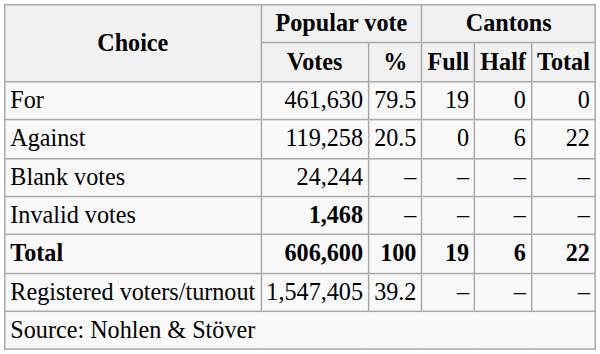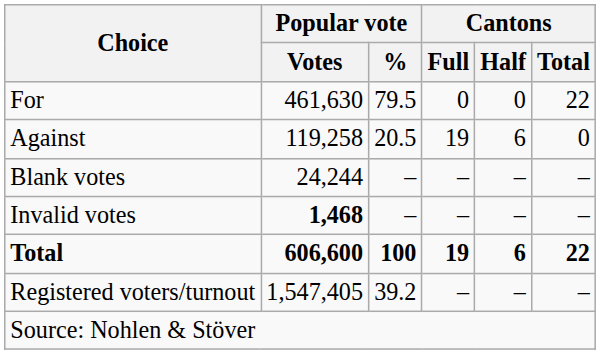For | Cantons / Full: 19 -> 0
For | Cantons / Total: 0 -> 22
Against | Cantons / Full: 0 -> 19
Against | Cantons / Total: 22 -> 0
